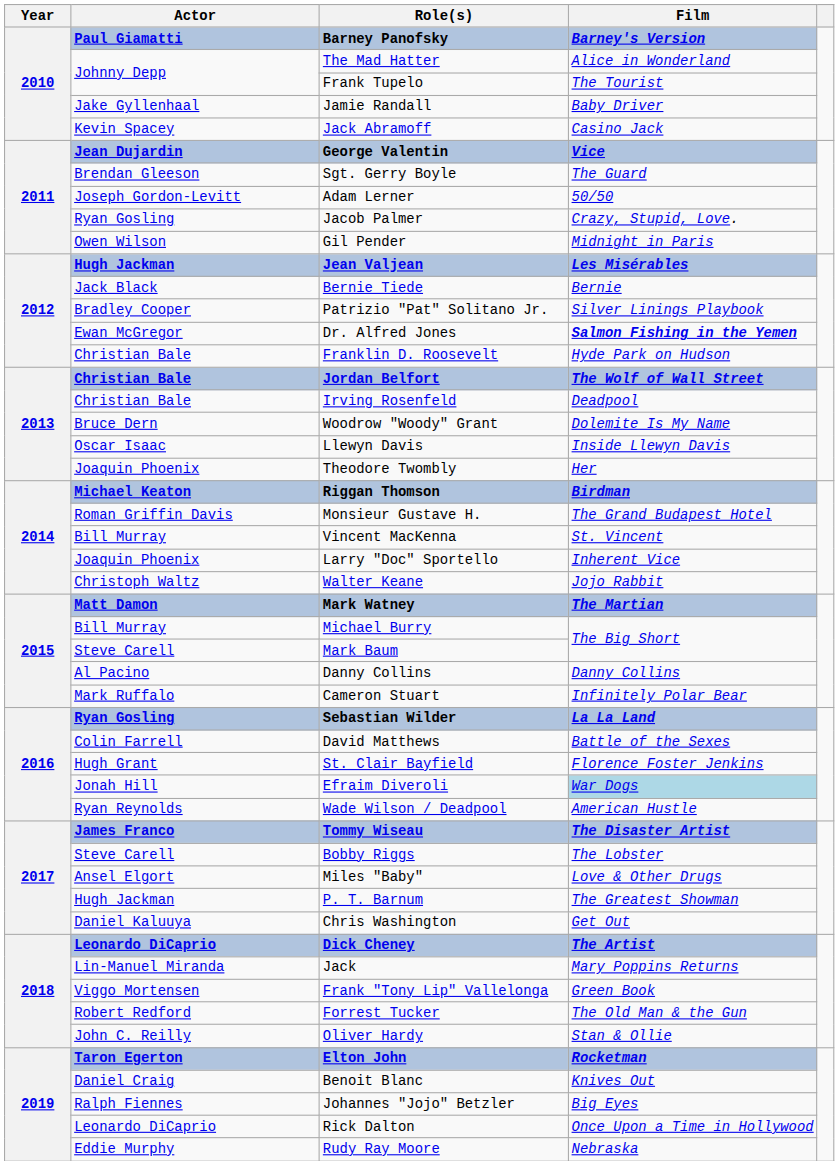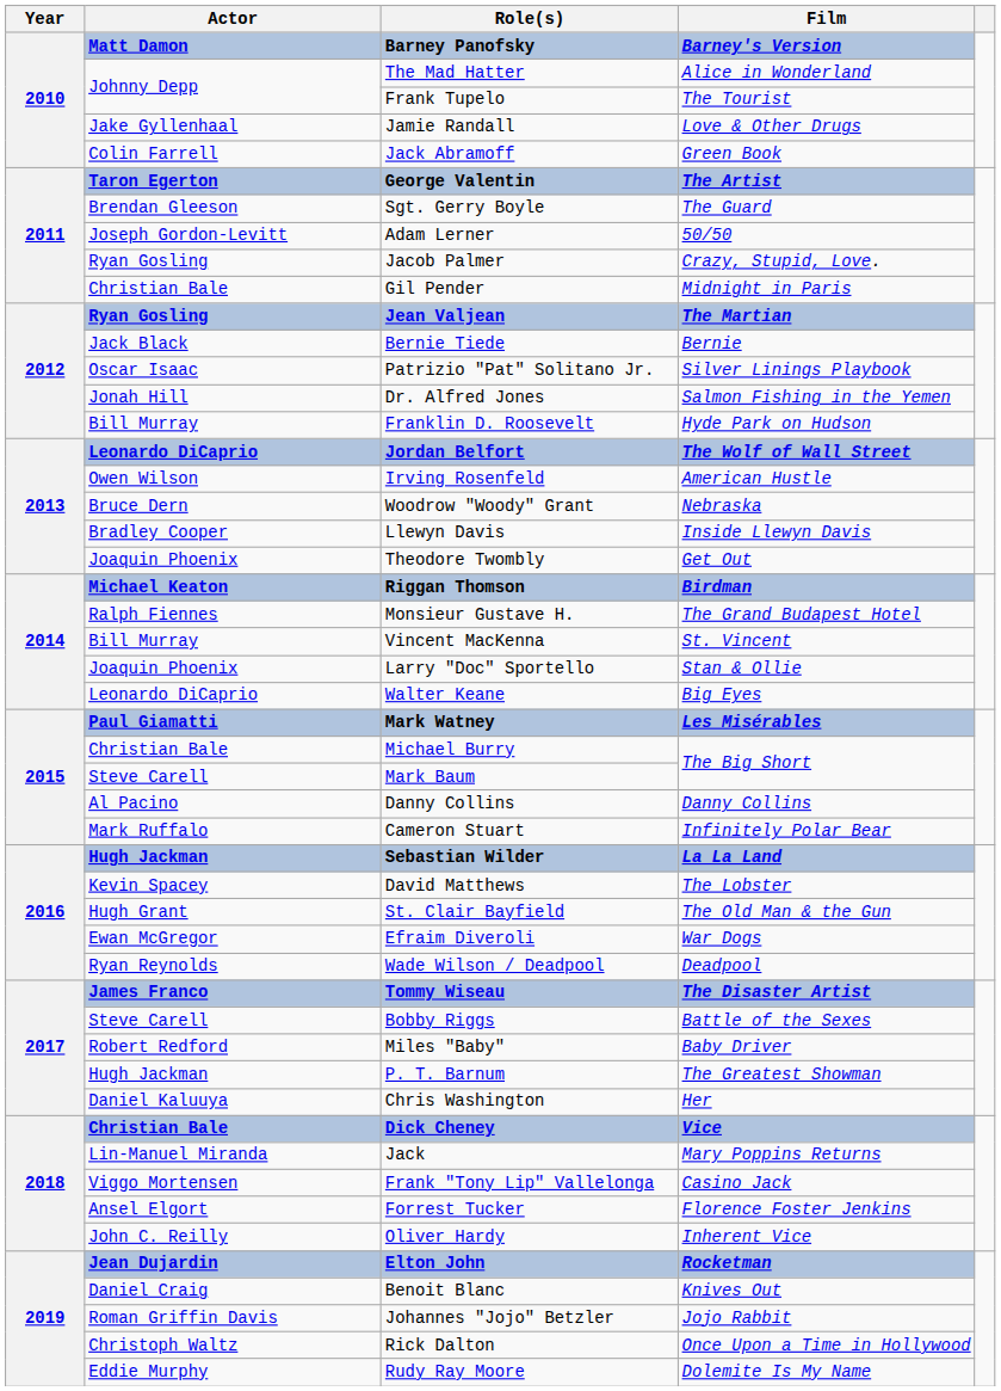Barney Panofsky | Actor: Paul Giamatti -> Matt Damon
Jamie Randall | Film: Baby Driver -> Love & Other Drugs
Jack Abramoff | Actor: Kevin Spacey -> Colin Farrell
Jack Abramoff | Film: Casino Jack -> Green Book
George Valentin | Actor: Jean Dujardin -> Taron Egerton
George Valentin | Film: Vice -> The Artist
Gil Pender | Actor: Owen Wilson -> Christian Bale
Jean Valjean | Actor: Hugh Jackman -> Ryan Gosling
Jean Valjean | Film: Les Misérables -> The Martian
Patrizio "Pat" Solitano Jr. | Actor: Bradley Cooper -> Oscar Isaac
Dr. Alfred Jones | Actor: Ewan McGregor -> Jonah Hill
Dr. Alfred Jones | Film: bold -> normal
Franklin D. Roosevelt | Actor: Christian Bale -> Bill Murray
Jordan Belfort | Actor: Christian Bale -> Leonardo DiCaprio
Irving Rosenfeld | Actor: Christian Bale -> Owen Wilson
Irving Rosenfeld | Film: Deadpool -> American Hustle
Woodrow "Woody" Grant | Film: Dolemite Is My Name -> Nebraska
Llewyn Davis | Actor: Oscar Isaac -> Bradley Cooper
Theodore Twombly | Film: Her -> Get Out
Monsieur Gustave H. | Actor: Roman Griffin Davis -> Ralph Fiennes
Larry "Doc" Sportello | Film: Inherent Vice -> Stan & Ollie
Walter Keane | Actor: Christoph Waltz -> Leonardo DiCaprio
Walter Keane | Film: Jojo Rabbit -> Big Eyes
Mark Watney | Actor: Matt Damon -> Paul Giamatti
Mark Watney | Film: The Martian -> Les Misérables
Michael Burry | Actor: Bill Murray -> Christian Bale
Sebastian Wilder | Actor: Ryan Gosling -> Hugh Jackman
David Matthews | Actor: Colin Farrell -> Kevin Spacey
David Matthews | Film: Battle of the Sexes -> The Lobster
St. Clair Bayfield | Film: Florence Foster Jenkins -> The Old Man & the Gun
Efraim Diveroli | Actor: Jonah Hill -> Ewan McGregor
Efraim Diveroli | Film: lightblue background -> no background
Wade Wilson / Deadpool | Film: American Hustle -> Deadpool
Bobby Riggs | Film: The Lobster -> Battle of the Sexes
Miles "Baby" | Actor: Ansel Elgort -> Robert Redford
Miles "Baby" | Film: Love & Other Drugs -> Baby Driver
Chris Washington | Film: Get Out -> Her
Dick Cheney | Actor: Leonardo DiCaprio -> Christian Bale
Dick Cheney | Film: The Artist -> Vice
Frank "Tony Lip" Vallelonga | Film: Green Book -> Casino Jack
Forrest Tucker | Actor: Robert Redford -> Ansel Elgort
Forrest Tucker | Film: The Old Man & the Gun -> Florence Foster Jenkins
Oliver Hardy | Film: Stan & Ollie -> Inherent Vice
Elton John | Actor: Taron Egerton -> Jean Dujardin
Johannes "Jojo" Betzler | Actor: Ralph Fiennes -> Roman Griffin Davis
Johannes "Jojo" Betzler | Film: Big Eyes -> Jojo Rabbit
Rick Dalton | Actor: Leonardo DiCaprio -> Christoph Waltz
Rudy Ray Moore | Film: Nebraska -> Dolemite Is My Name
